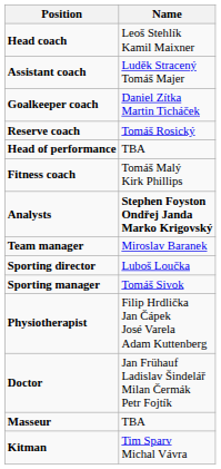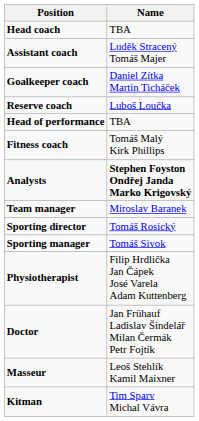Head coach | Name: Leoš Stehlík Kamil Maixner -> TBA
Reserve coach | Name: Tomáš Rosický -> Luboš Loučka
Sporting director | Name: Luboš Loučka -> Tomáš Rosický
Masseur | Name: TBA -> Leoš Stehlík Kamil Maixner
